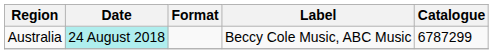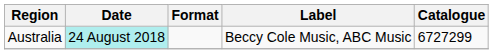Australia | Catalogue: 6787299 -> 6727299
